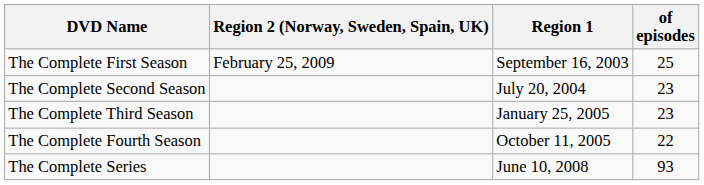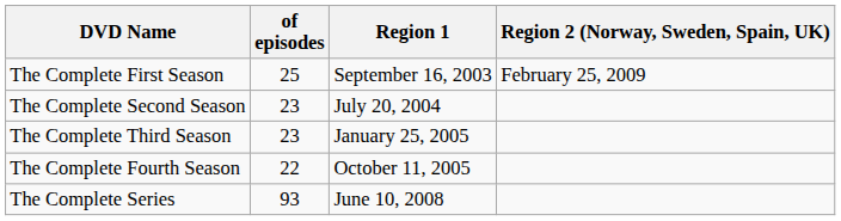columns swapped: of episodes <-> Region 2 (Norway, Sweden, Spain, UK)
